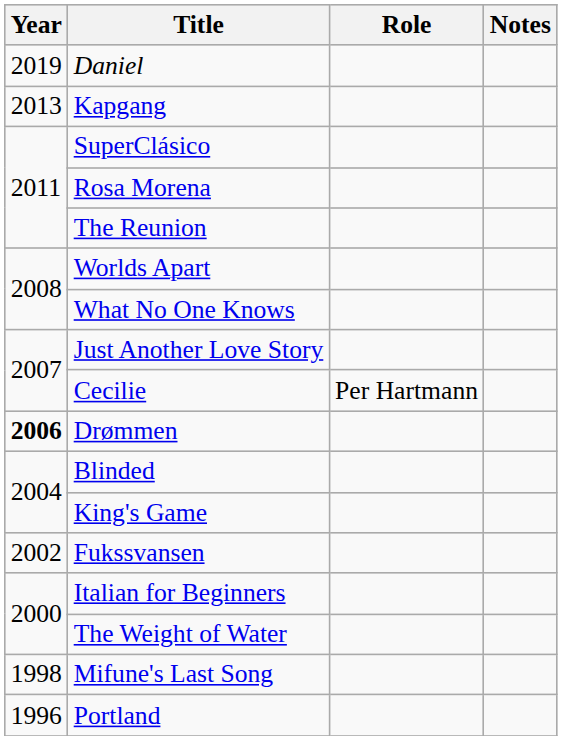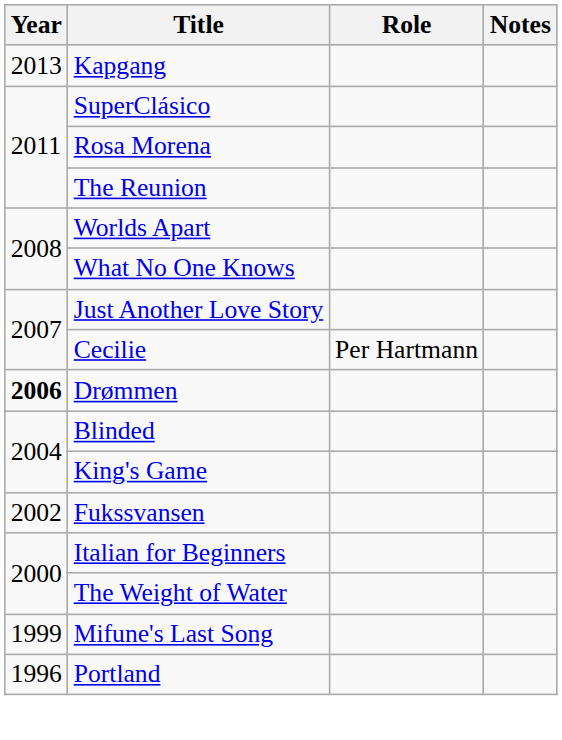- row: 2019 | Daniel
Mifune's Last Song | Year: 1998 -> 1999
